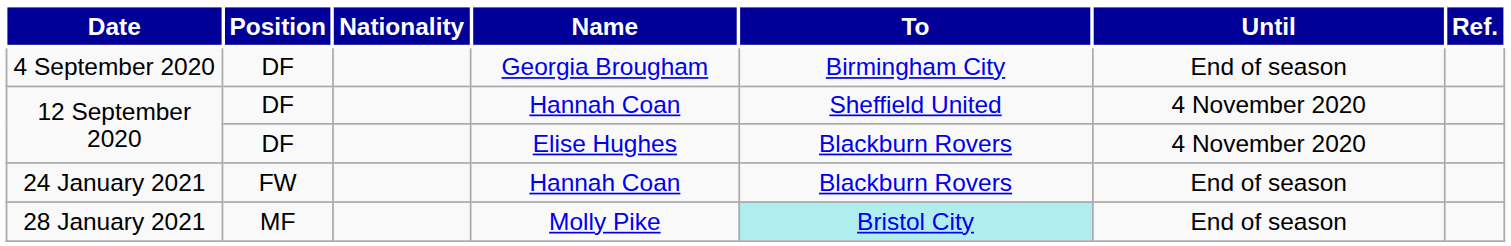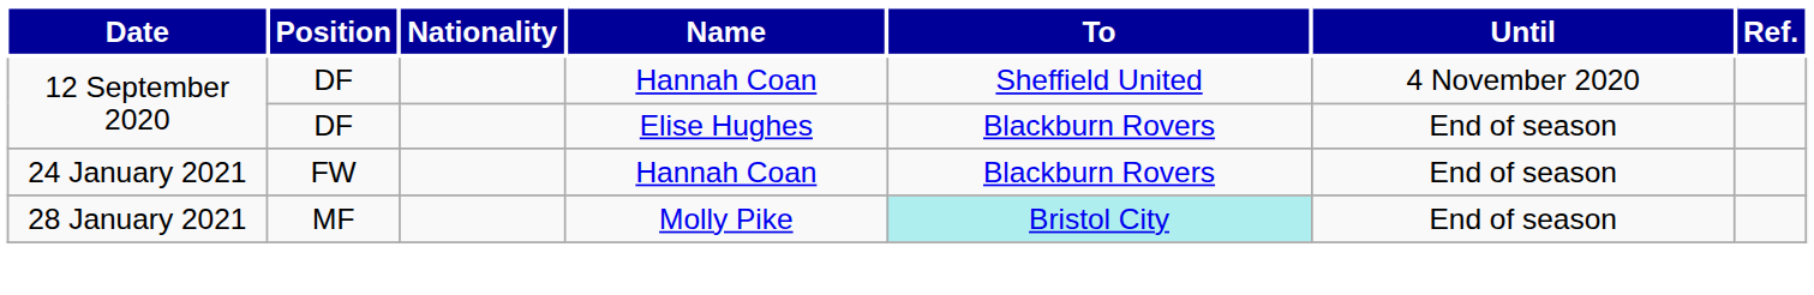- row: 4 September 2020 | DF | Georgia Brougham | Birmingham City | End of season
12 September 2020 / Elise Hughes | Until: 4 November 2020 -> End of season
